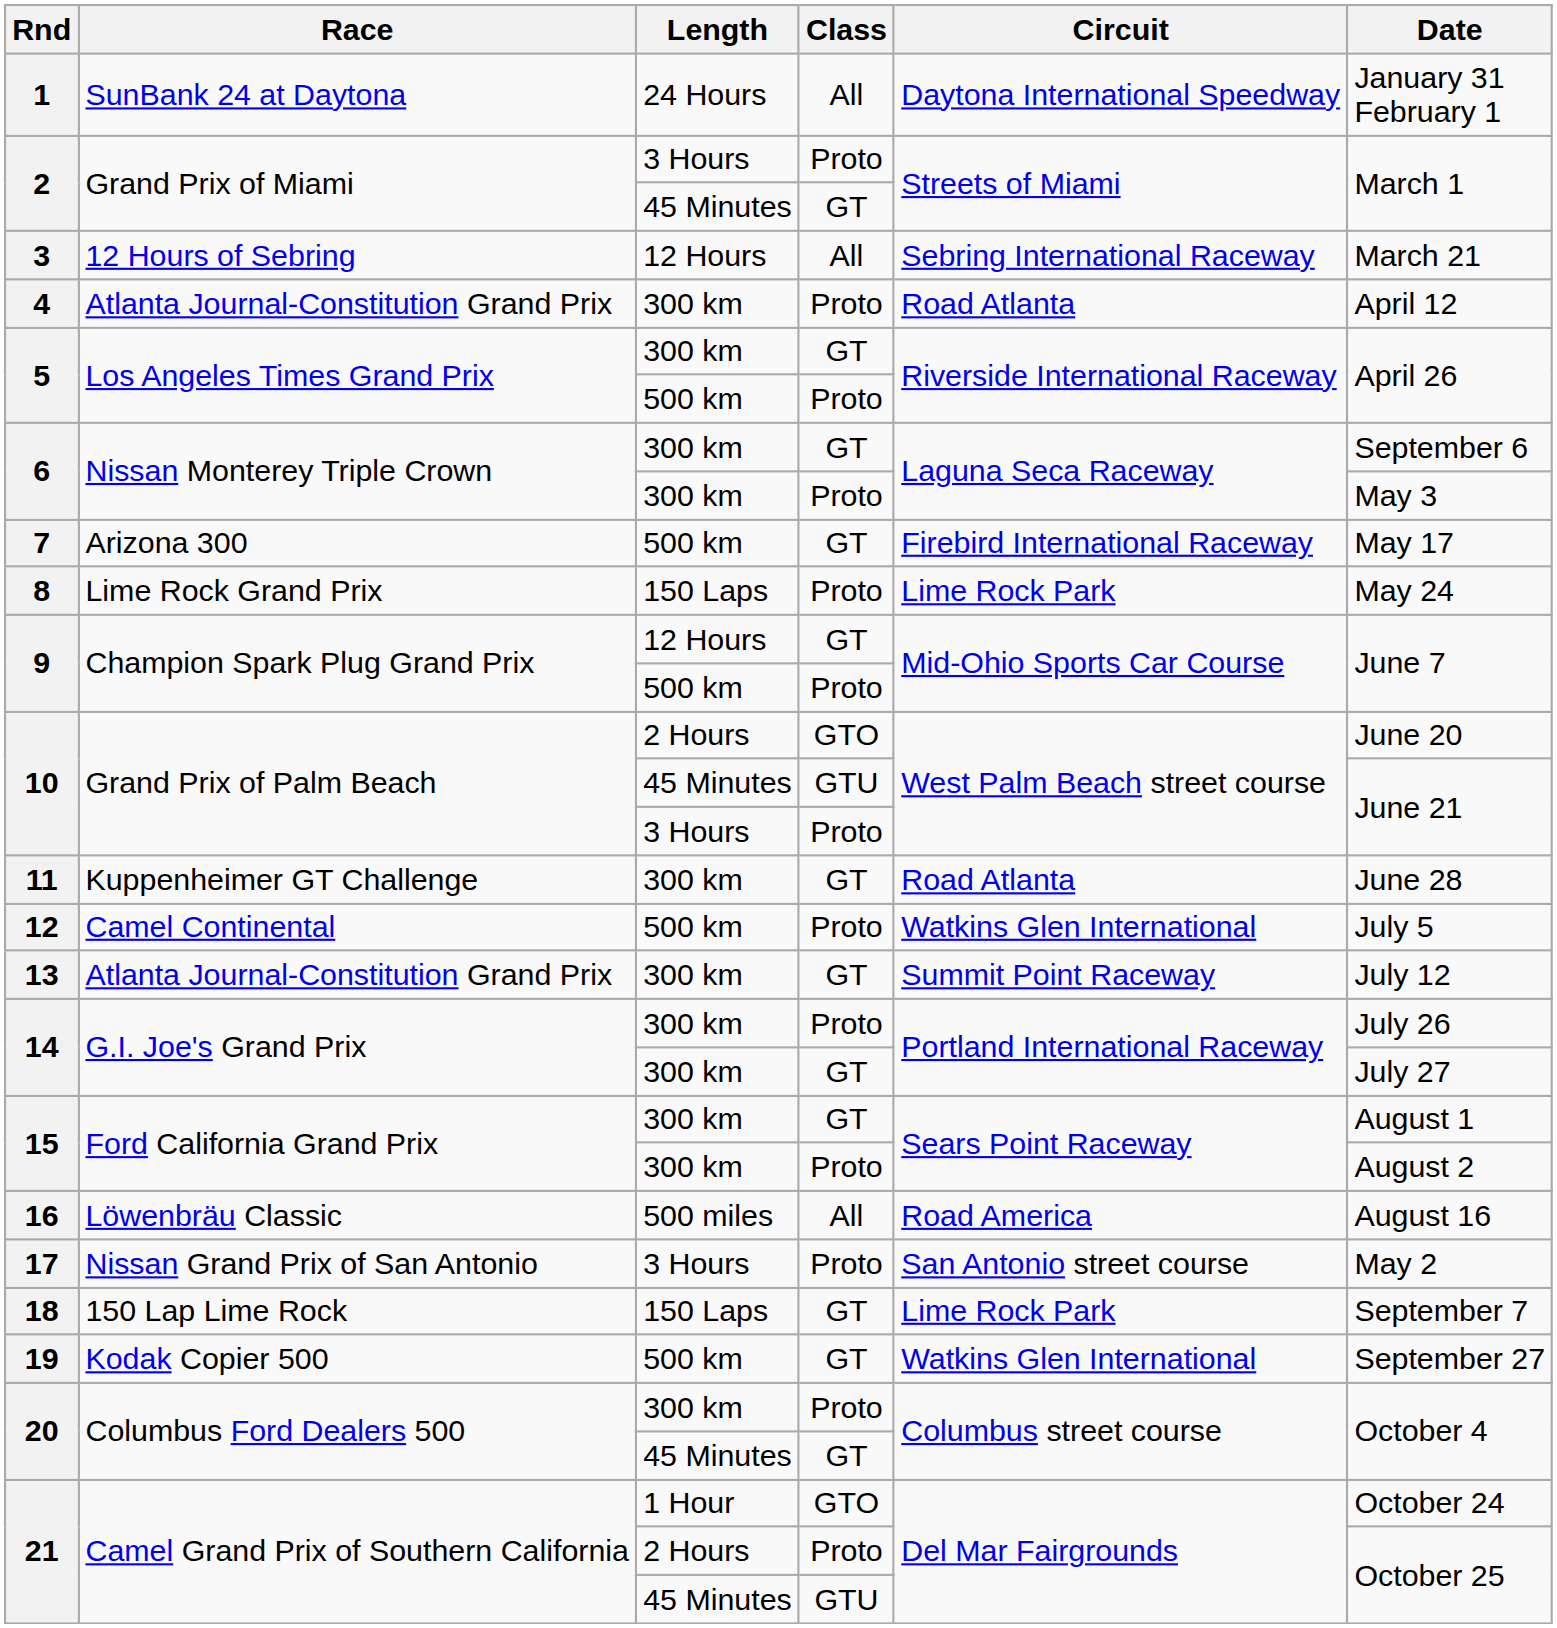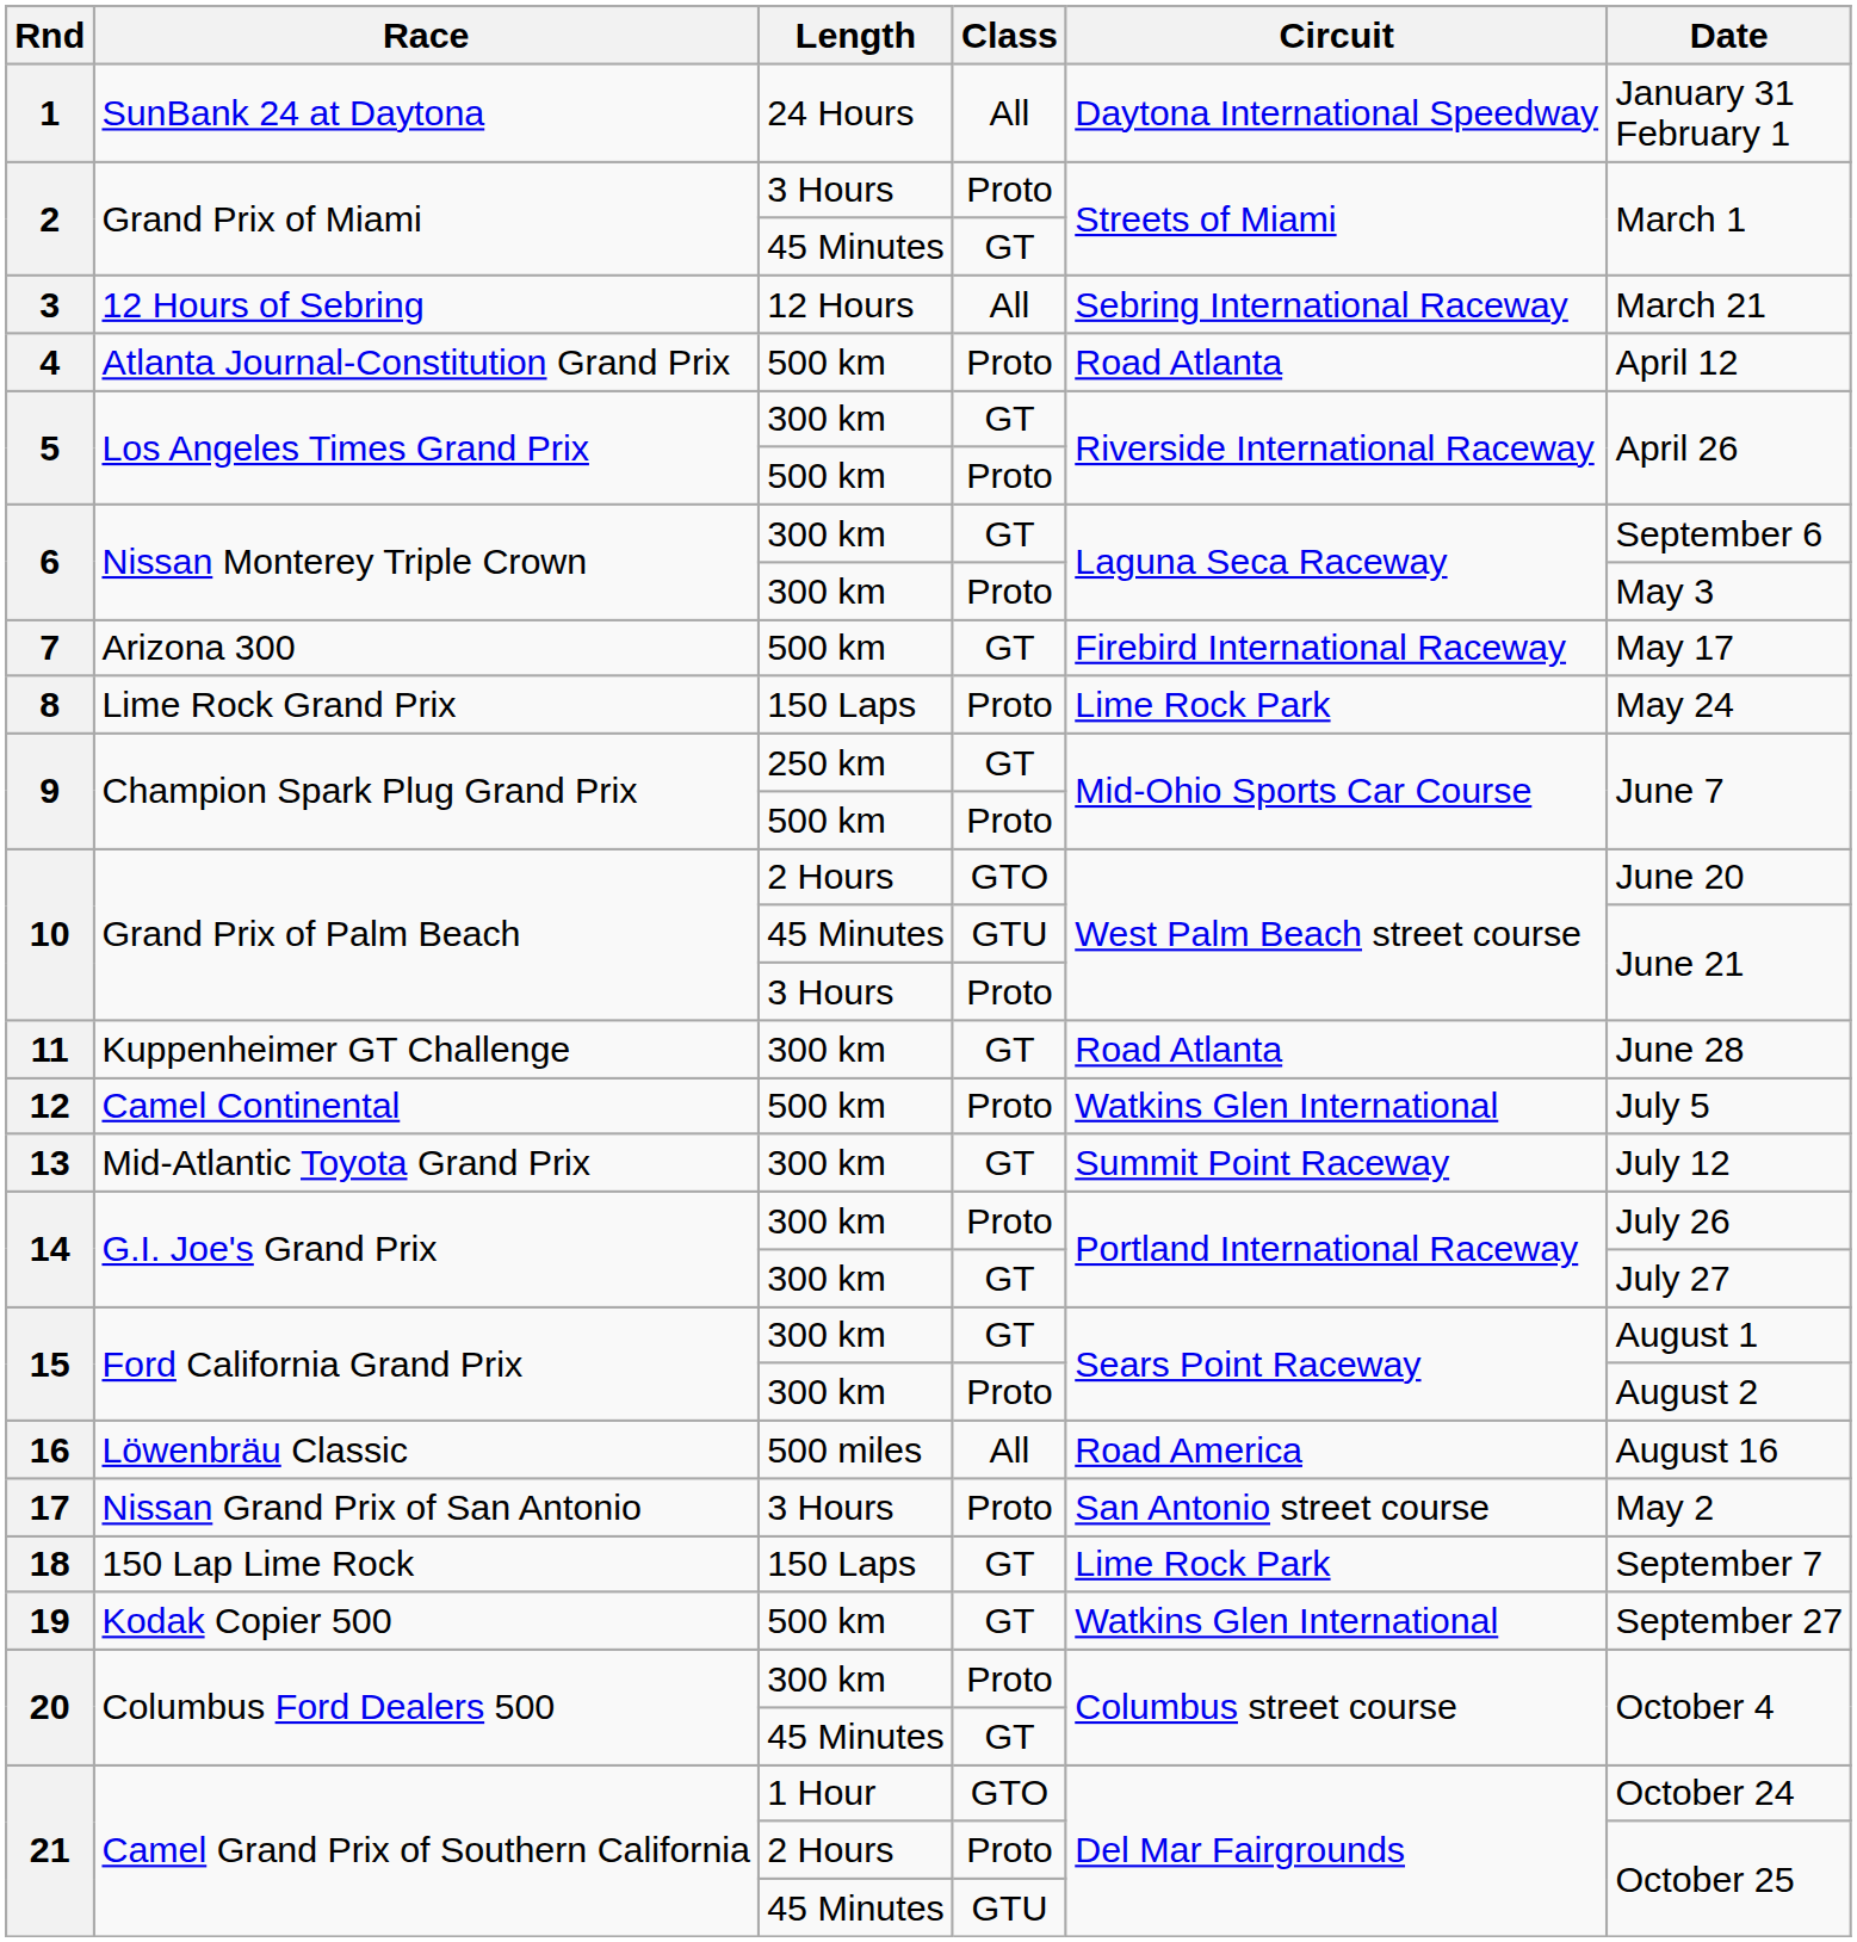4 | Length: 300 km -> 500 km
9 / GT | Length: 12 Hours -> 250 km
13 | Race: Atlanta Journal-Constitution Grand Prix -> Mid-Atlantic Toyota Grand Prix
